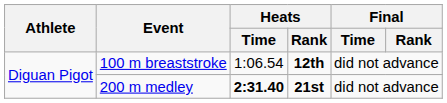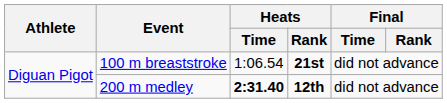100 m breaststroke | Heats / Rank: 12th -> 21st
200 m medley | Heats / Rank: 21st -> 12th
